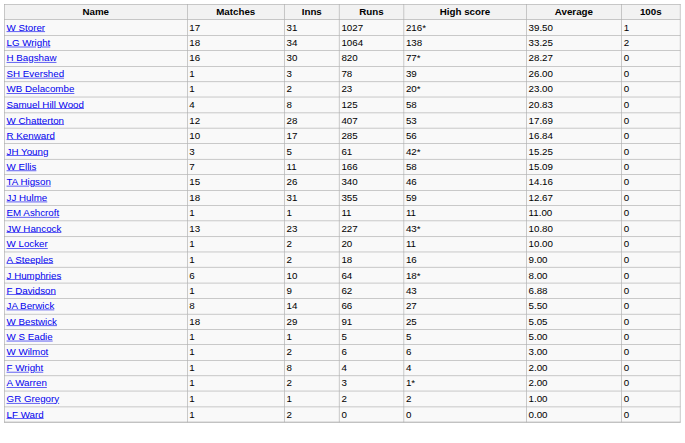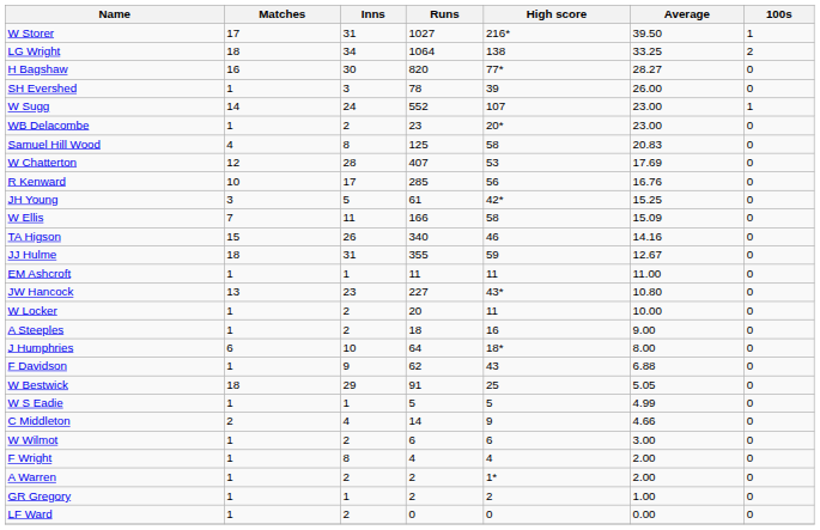+ row: W Sugg | 14 | 24 | 552 | 107 | 23.00 | 1
R Kenward | Average: 16.84 -> 16.76
- row: JA Berwick | 8 | 14 | 66 | 27 | 5.50 | 0
W S Eadie | Average: 5.00 -> 4.99
+ row: C Middleton | 2 | 4 | 14 | 9 | 4.66 | 0
A Warren | Runs: 3 -> 2
